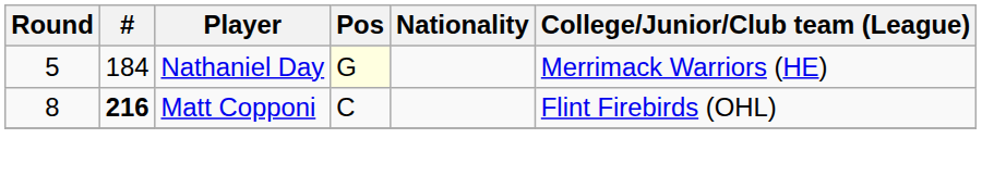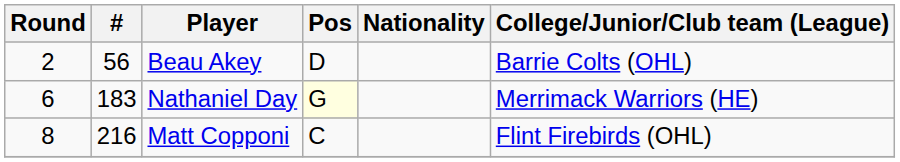+ row: 2 | 56 | Beau Akey | D | Barrie Colts (OHL)
Nathaniel Day | Round: 5 -> 6
Nathaniel Day | #: 184 -> 183
Matt Copponi | #: bold -> normal
